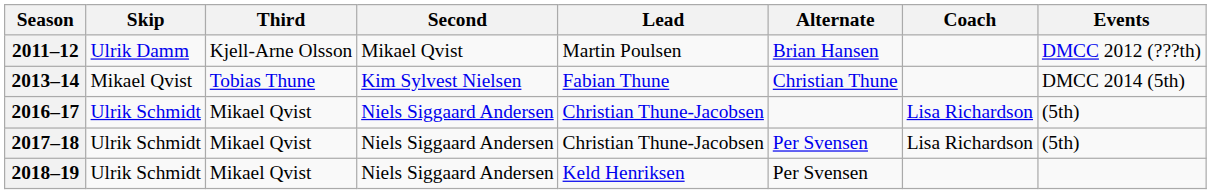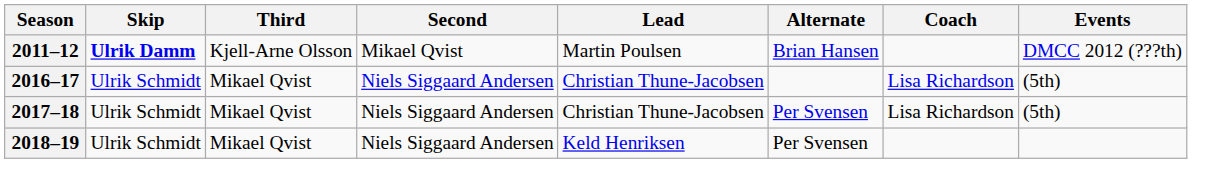2011–12 | Skip: normal -> bold
- row: 2013–14 | Mikael Qvist | Tobias Thune | Kim Sylvest Nielsen | Fabian Thune | Christian Thune | DMCC 2014 (5th)
